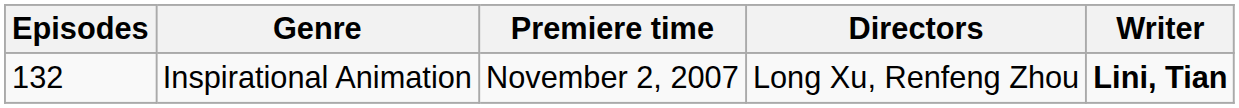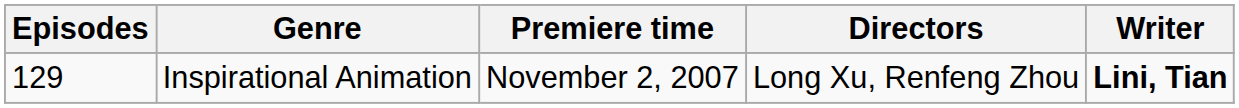Inspirational Animation | Episodes: 132 -> 129
